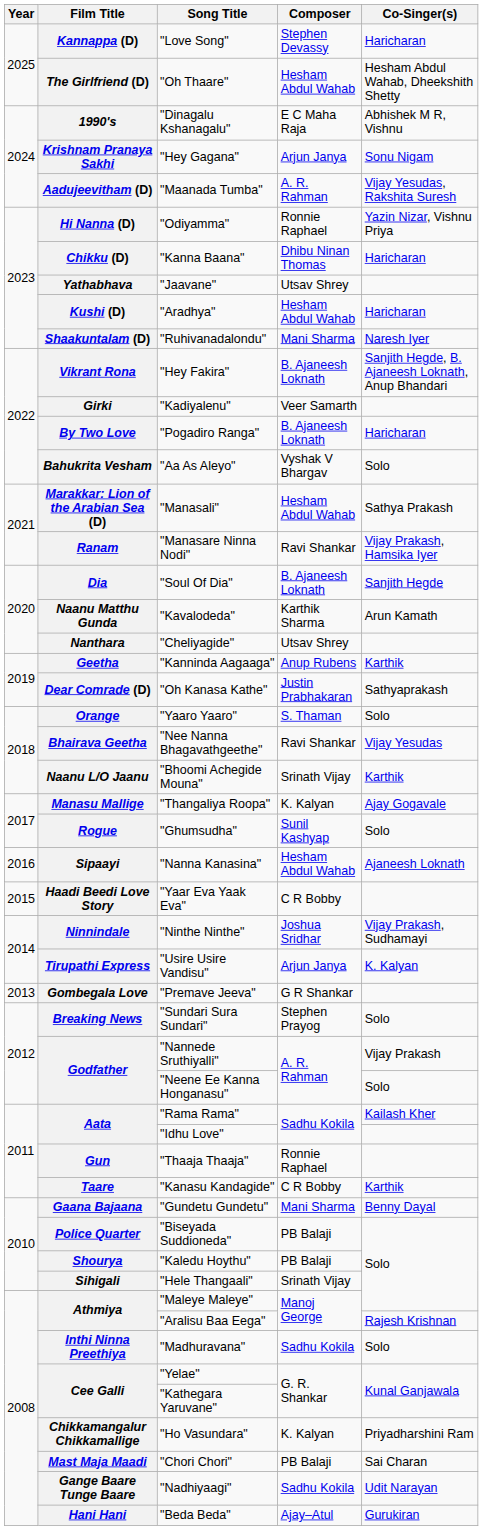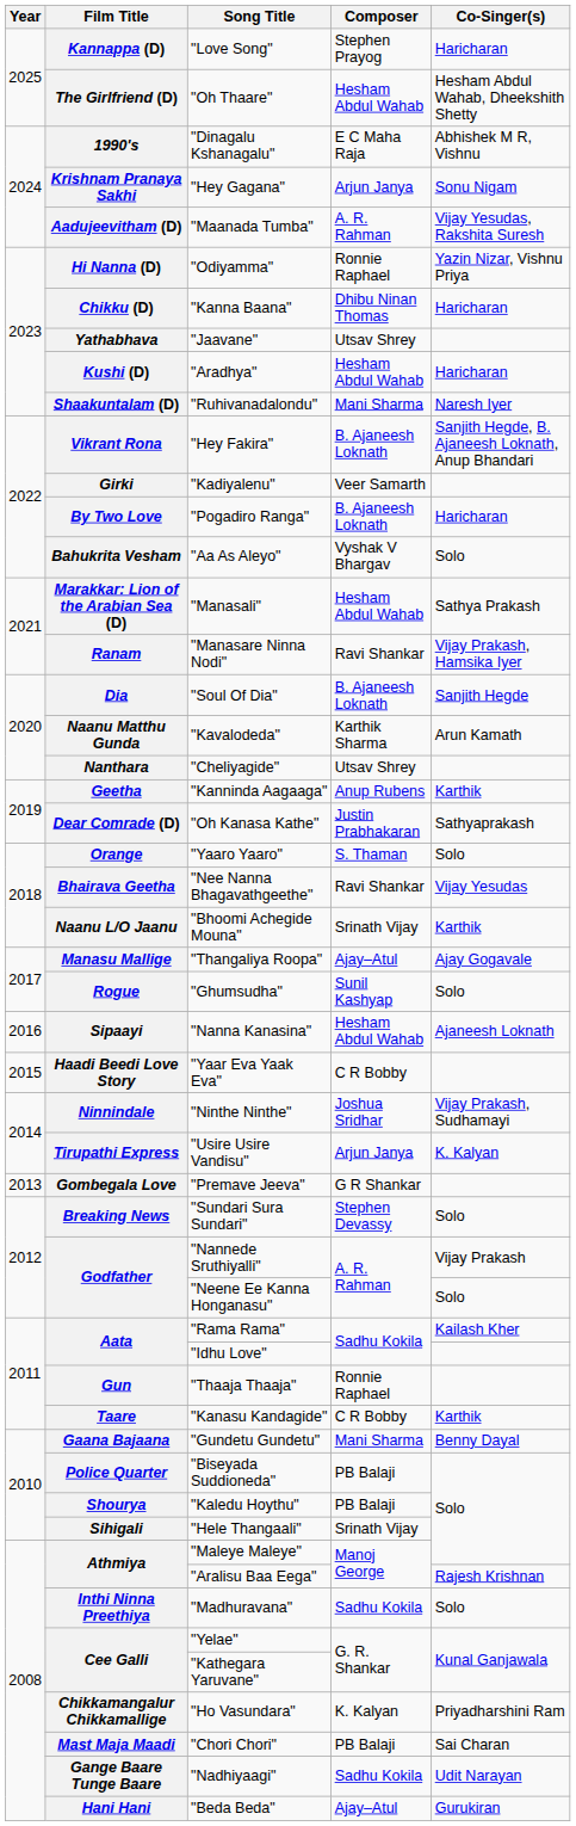Kannappa (D) | Composer: Stephen Devassy -> Stephen Prayog
Manasu Mallige | Composer: K. Kalyan -> Ajay–Atul
Breaking News | Composer: Stephen Prayog -> Stephen Devassy
